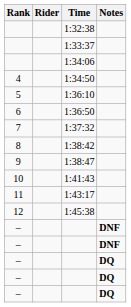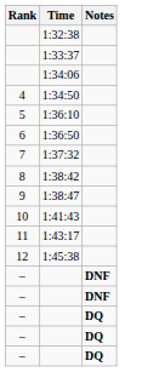- column: Rider
